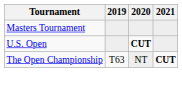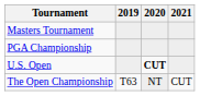+ row: PGA Championship
The Open Championship | 2021: bold -> normal
